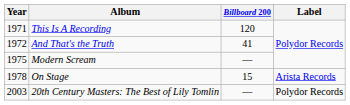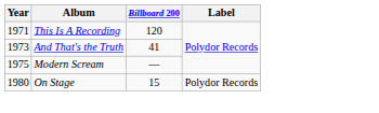And That's the Truth | Year: 1972 -> 1973
On Stage | Year: 1978 -> 1980
On Stage | Label: Arista Records -> Polydor Records
- row: 2003 | 20th Century Masters: The Best of Lily Tomlin | — | Polydor Records
